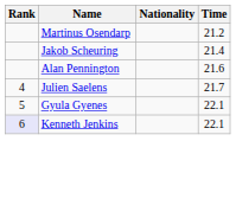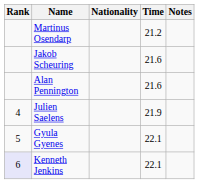+ column: Notes
Jakob Scheuring | Time: 21.4 -> 21.6
Julien Saelens | Time: 21.7 -> 21.9
